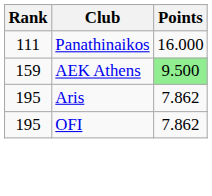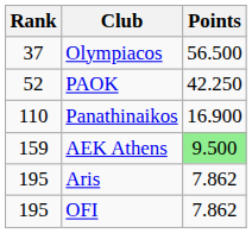+ row: 37 | Olympiacos | 56.500
+ row: 52 | PAOK | 42.250
Panathinaikos | Rank: 111 -> 110
Panathinaikos | Points: 16.000 -> 16.900
